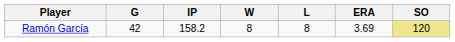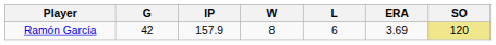Ramón García | IP: 158.2 -> 157.9
Ramón García | L: 8 -> 6
